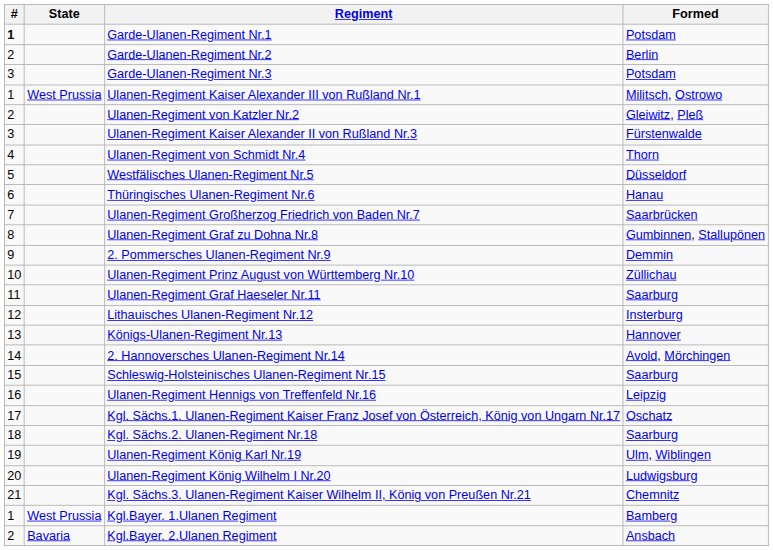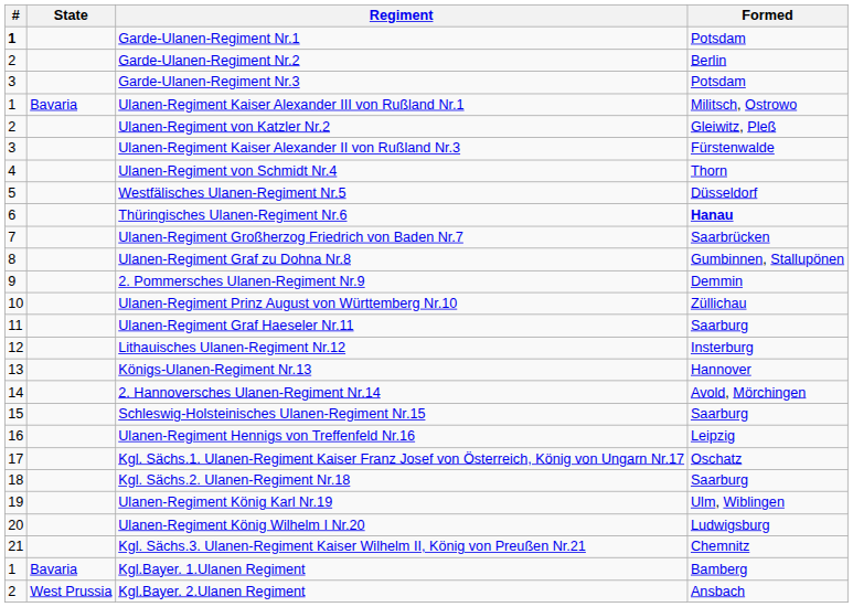Ulanen-Regiment Kaiser Alexander III von Rußland Nr.1 | State: West Prussia -> Bavaria
Thüringisches Ulanen-Regiment Nr.6 | Formed: normal -> bold
Kgl.Bayer. 1.Ulanen Regiment | State: West Prussia -> Bavaria
Kgl.Bayer. 2.Ulanen Regiment | State: Bavaria -> West Prussia
